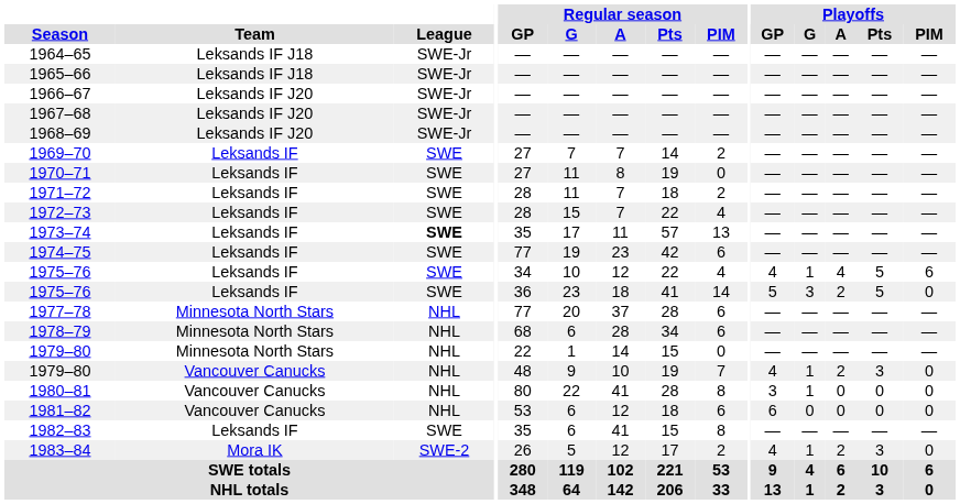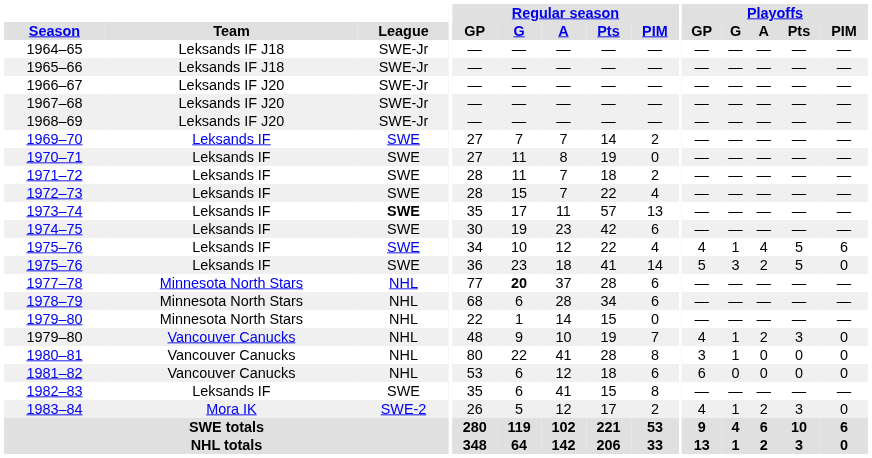1974–75 | Regular season / GP: 77 -> 30
1977–78 | Regular season / G: normal -> bold
